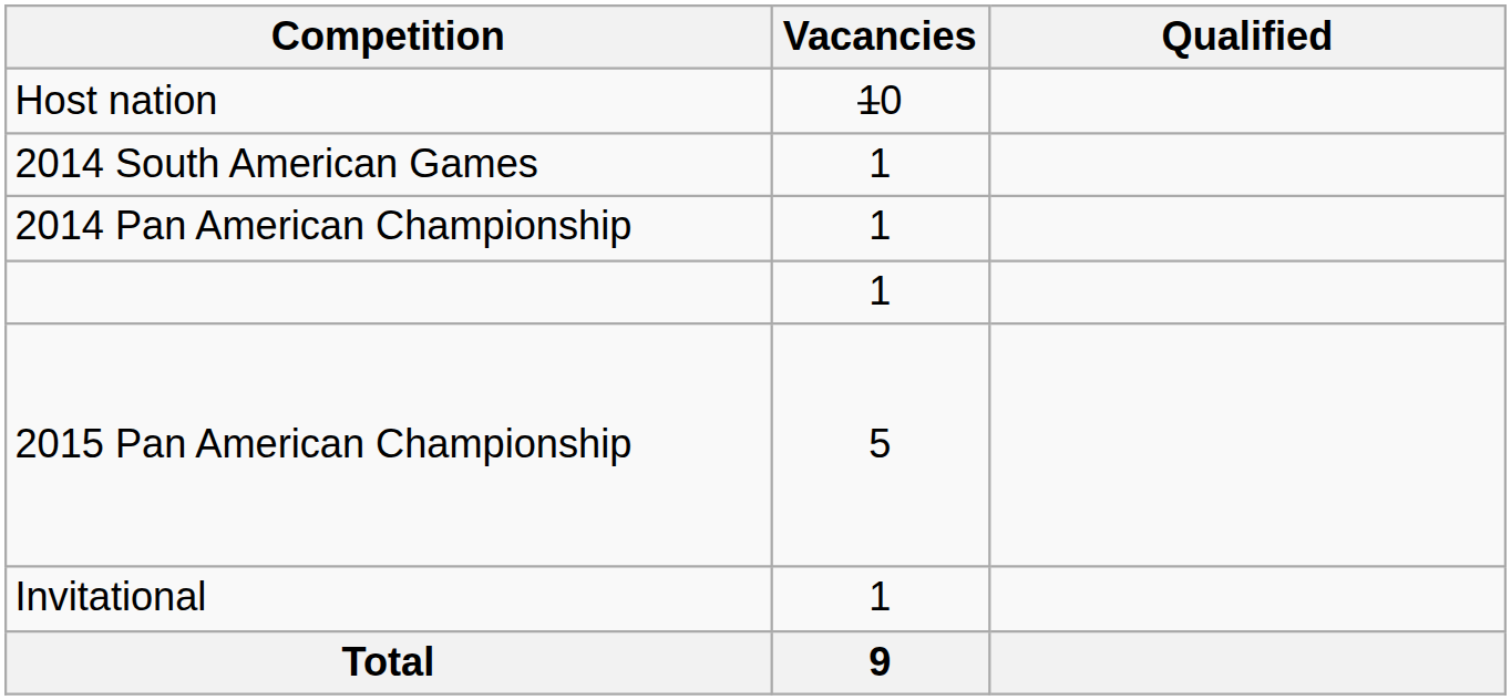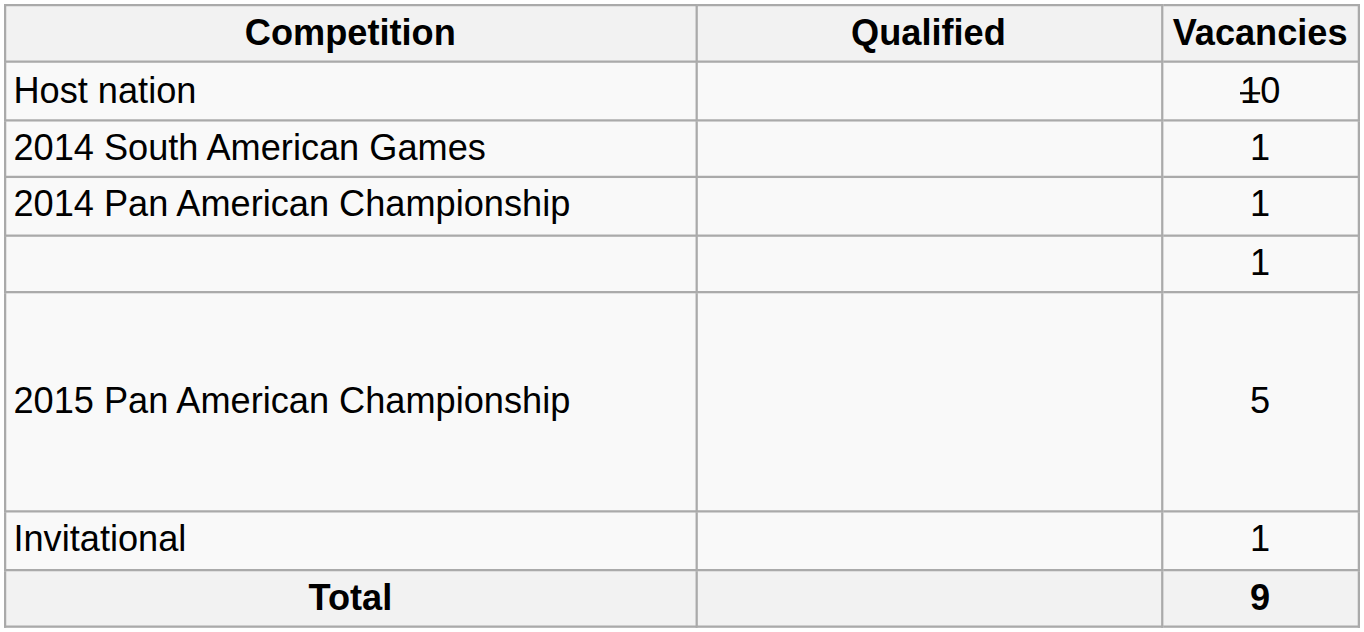columns swapped: Vacancies <-> Qualified
